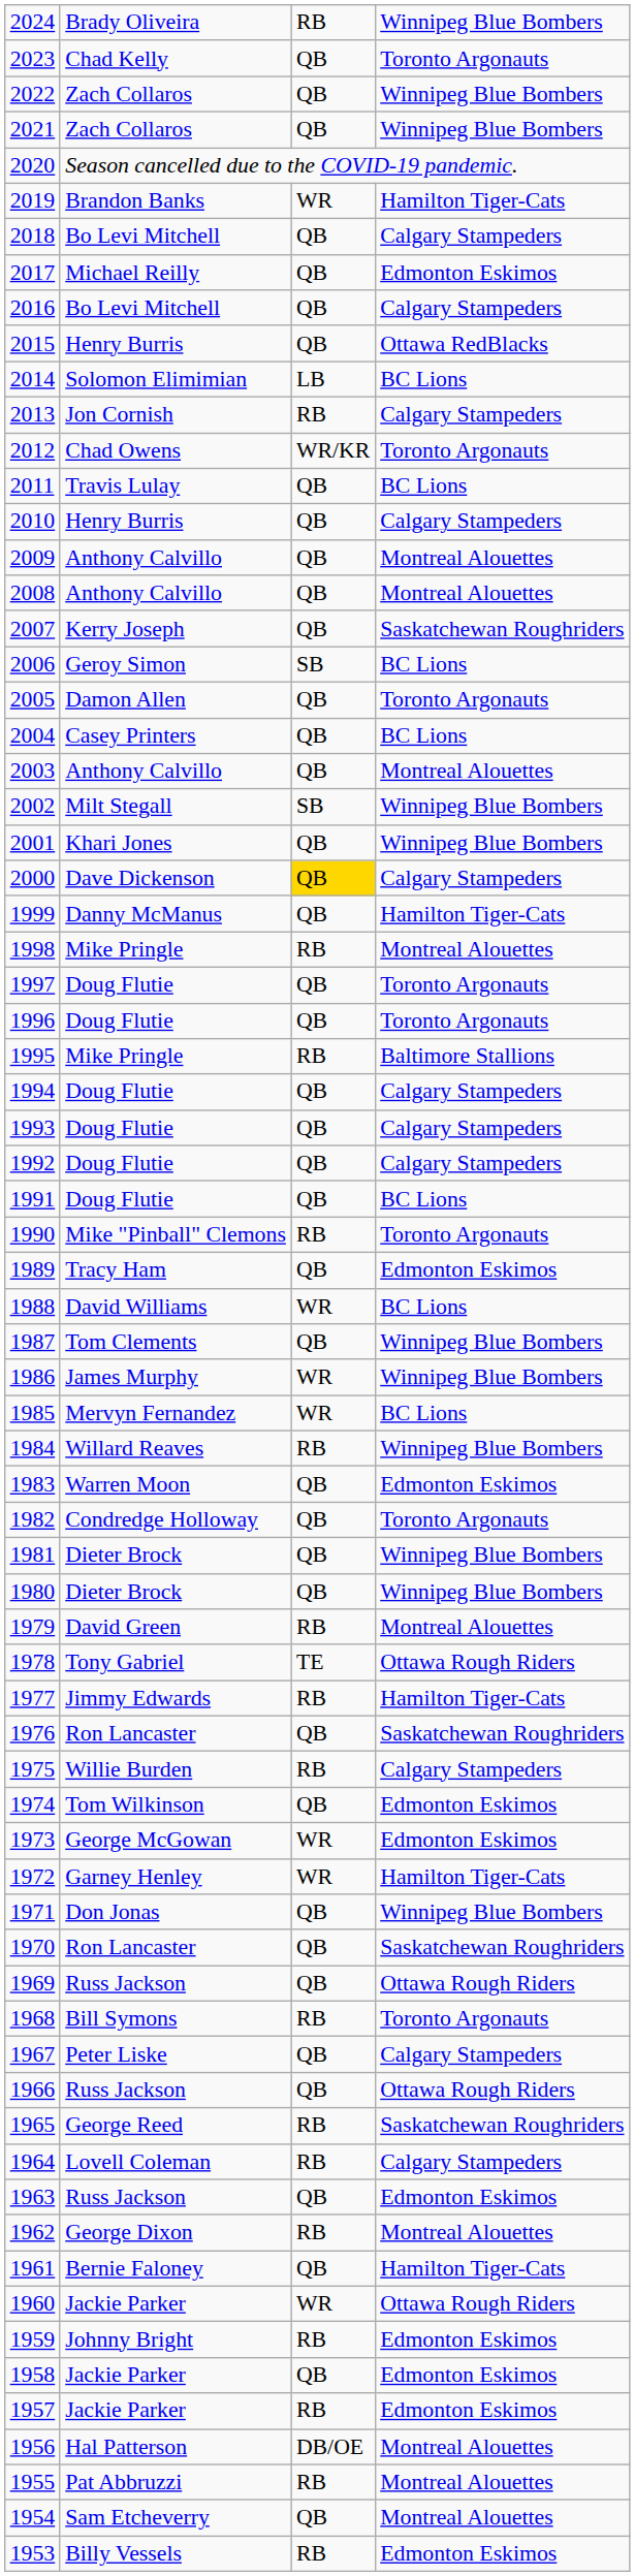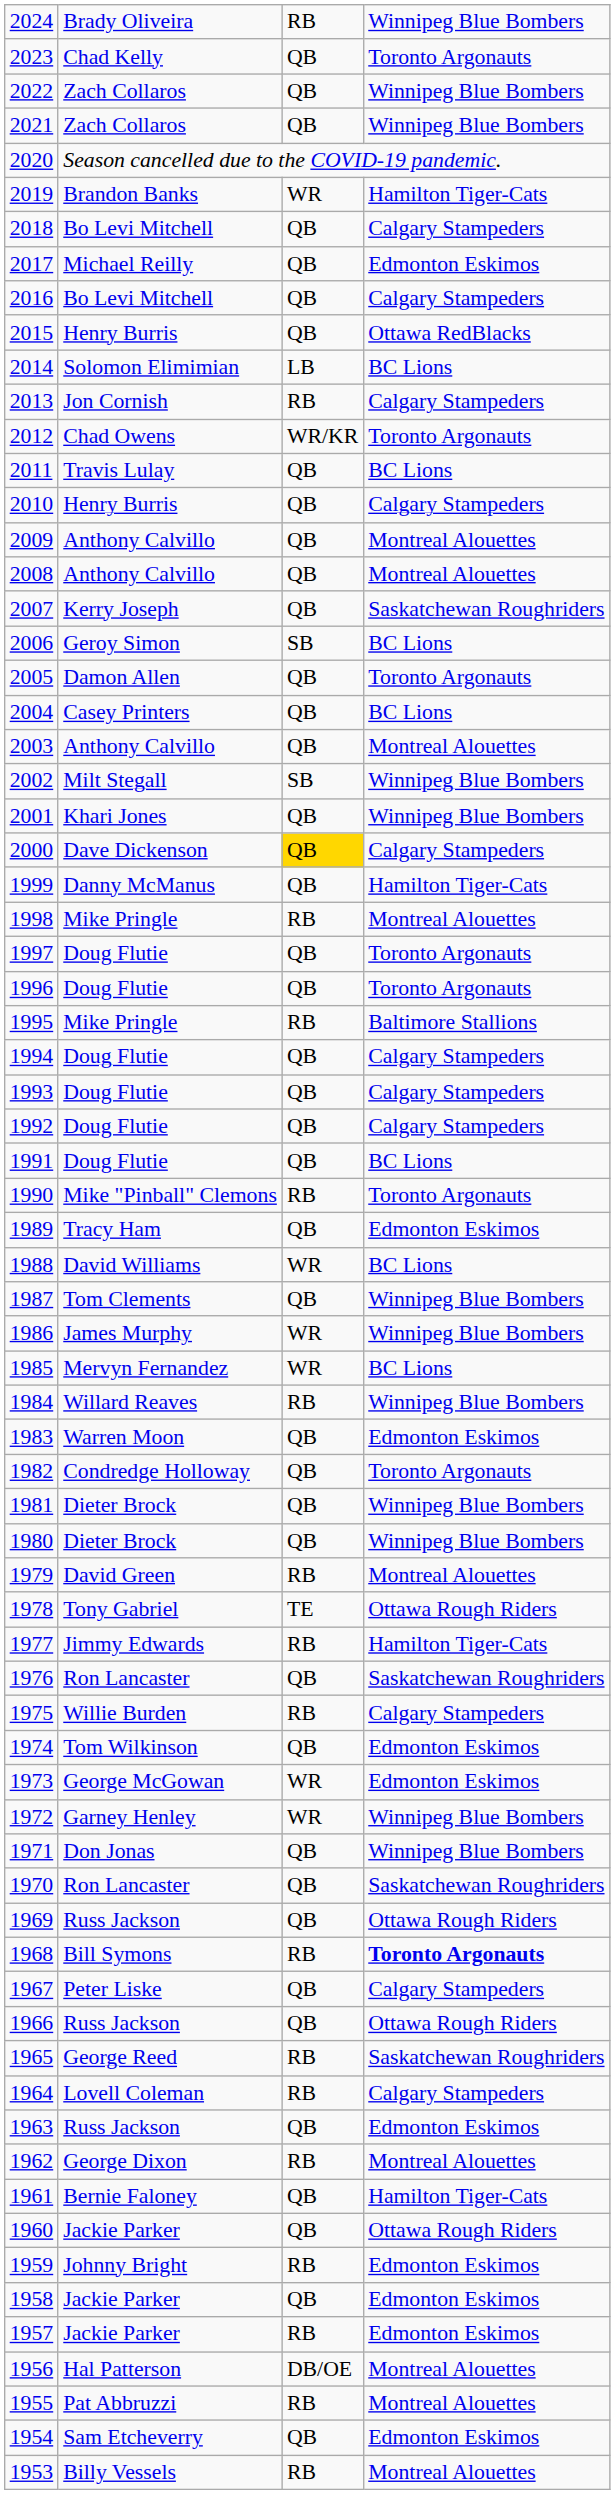1972 | column 4: Hamilton Tiger-Cats -> Winnipeg Blue Bombers
1968 | column 4: normal -> bold
1960 | column 3: WR -> QB
1954 | column 4: Montreal Alouettes -> Edmonton Eskimos
1953 | column 4: Edmonton Eskimos -> Montreal Alouettes
